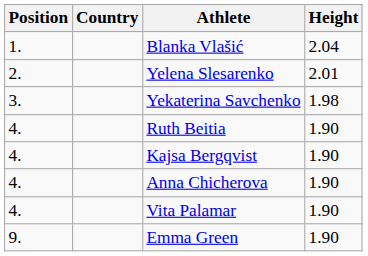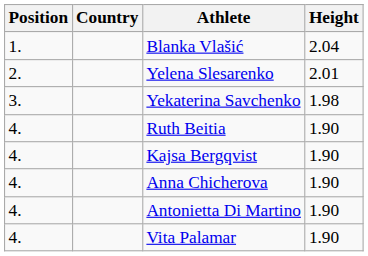+ row: 4. | Antonietta Di Martino | 1.90
- row: 9. | Emma Green | 1.90
